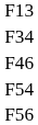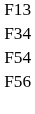- row: F46
